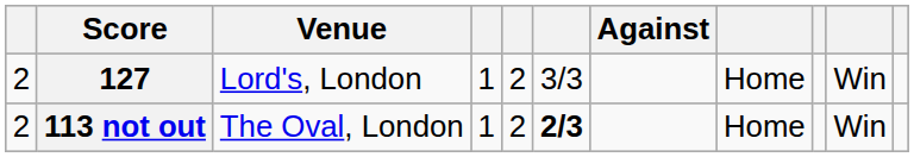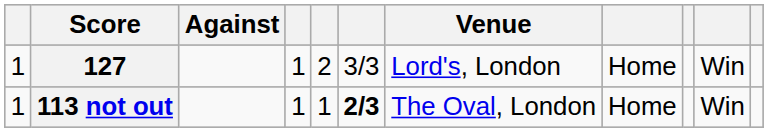columns swapped: Against <-> Venue
127 | column 1: 2 -> 1
113 not out | column 1: 2 -> 1
113 not out | column 5: 2 -> 1
